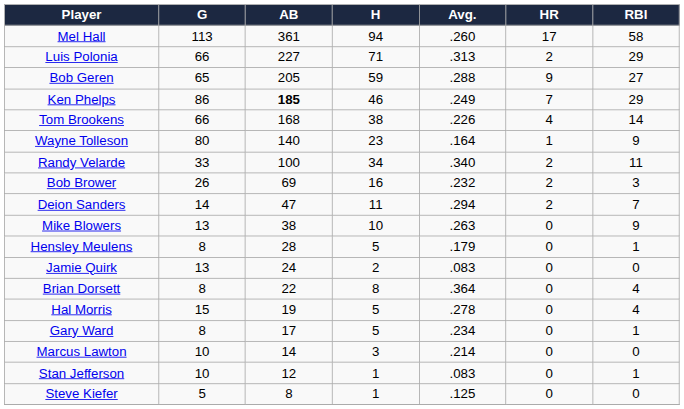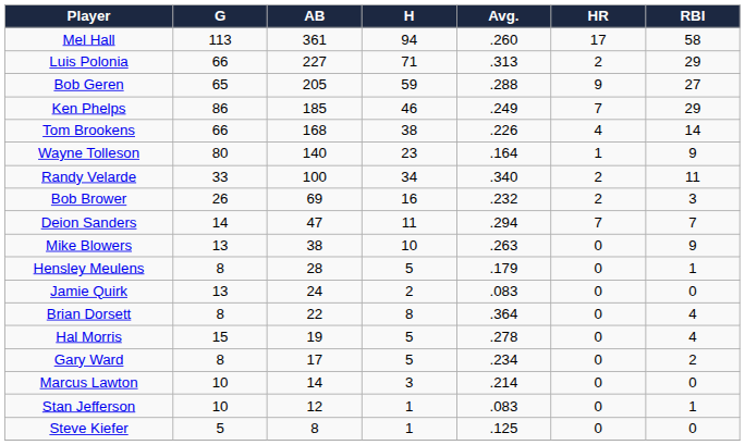Ken Phelps | AB: bold -> normal
Deion Sanders | HR: 2 -> 7
Gary Ward | RBI: 1 -> 2
